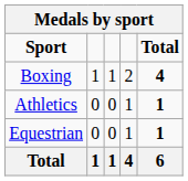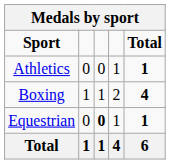rows swapped: Boxing <-> Athletics
Equestrian | column 3: normal -> bold
